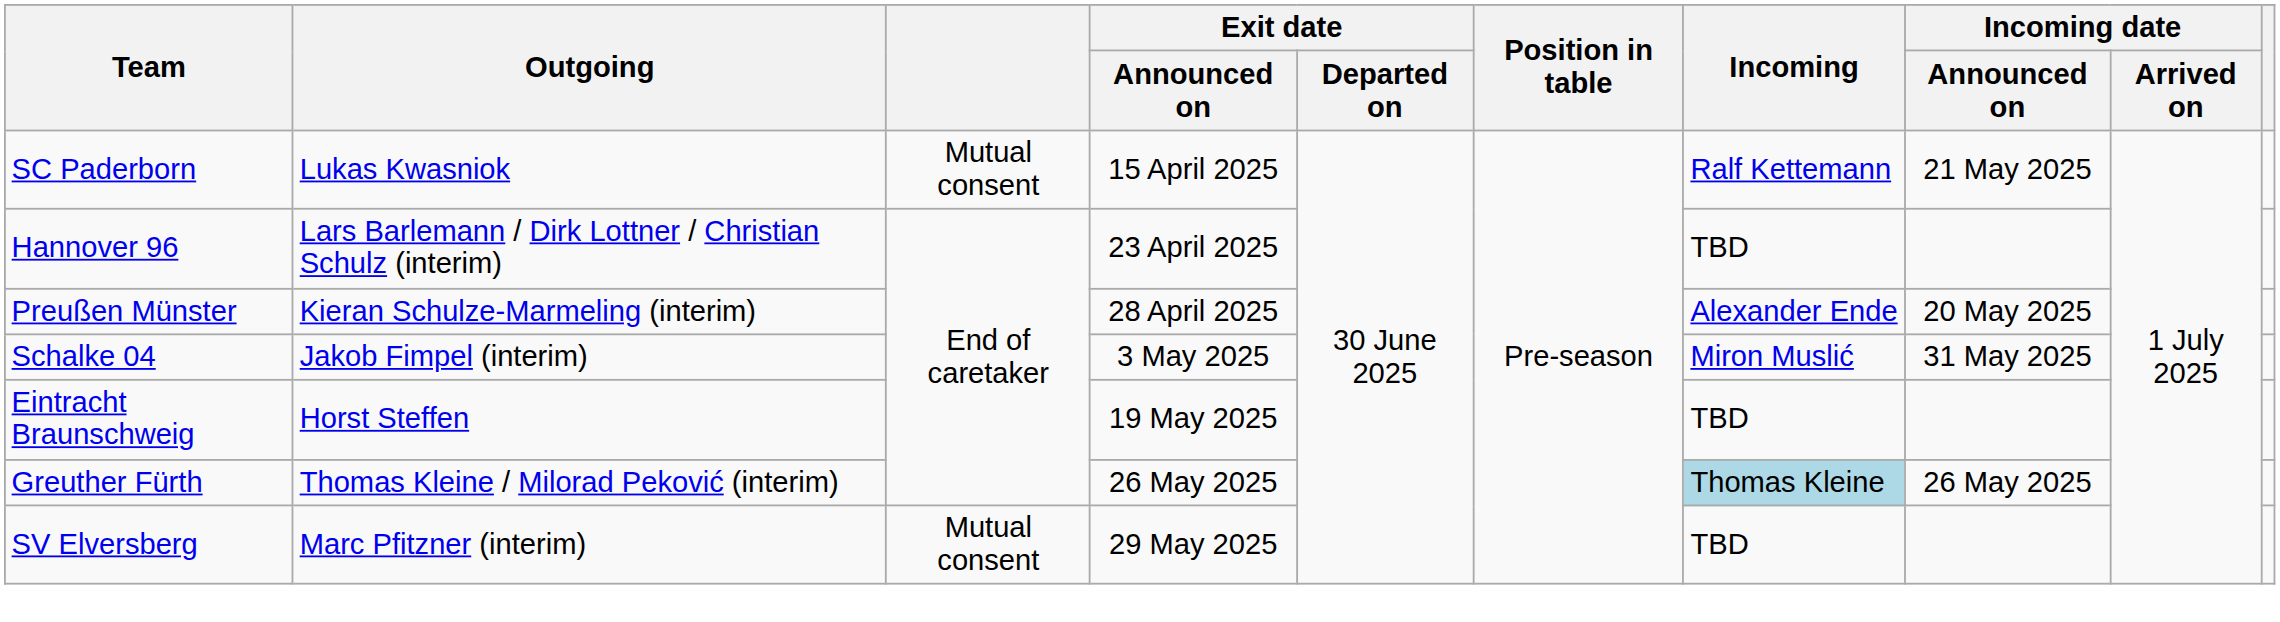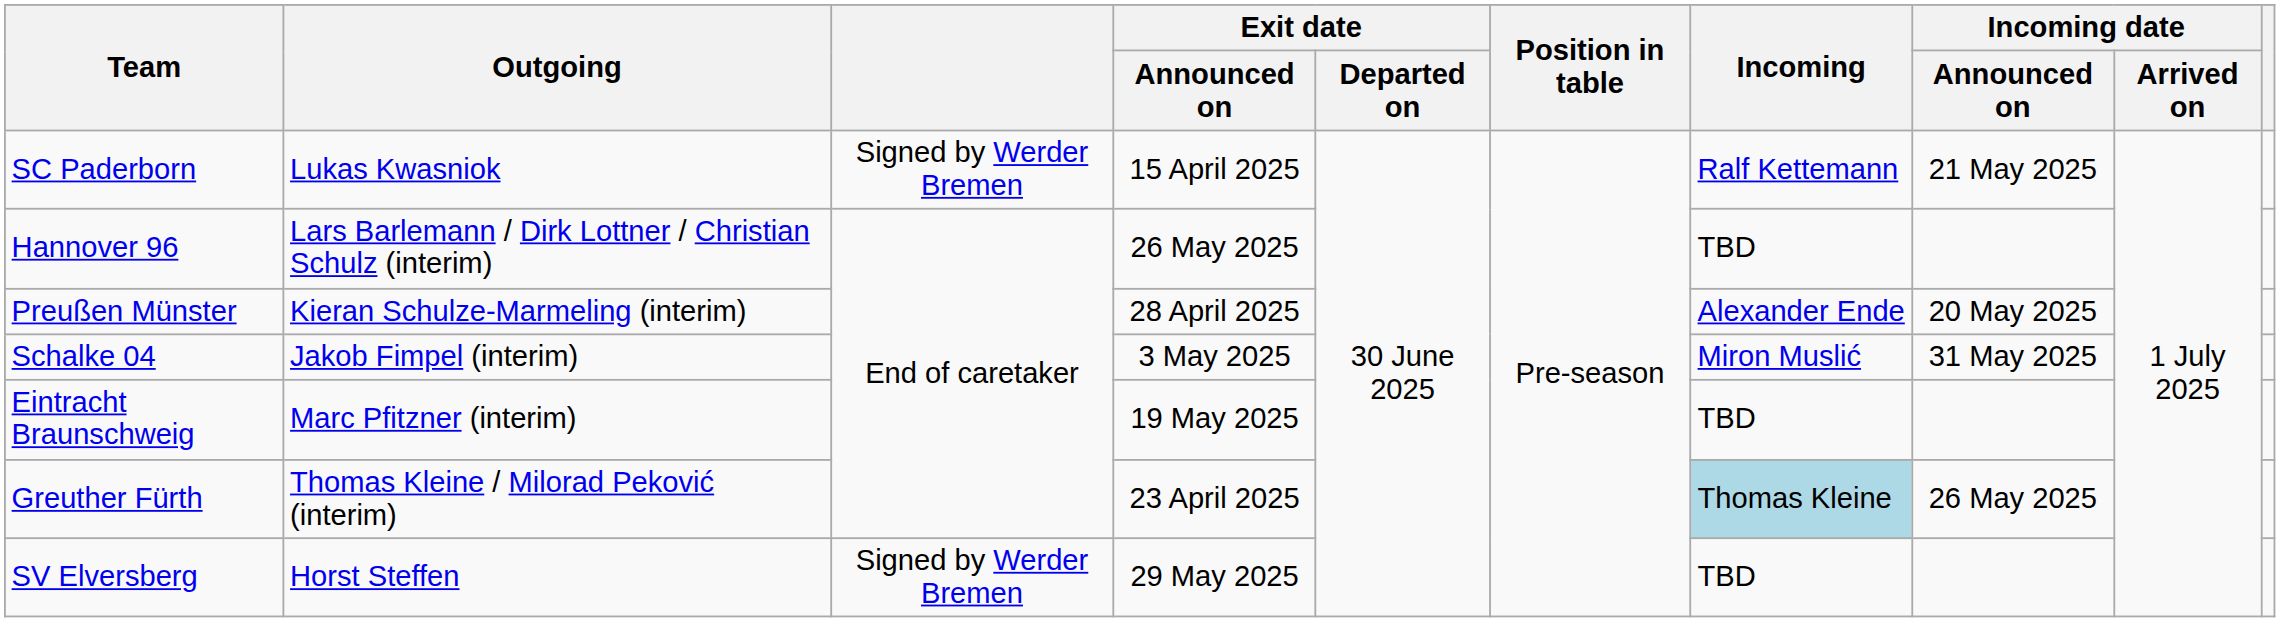SC Paderborn | column 3: Mutual consent -> Signed by Werder Bremen
Hannover 96 | Exit date / Announced on: 23 April 2025 -> 26 May 2025
Eintracht Braunschweig | Outgoing: Horst Steffen -> Marc Pfitzner (interim)
Greuther Fürth | Exit date / Announced on: 26 May 2025 -> 23 April 2025
SV Elversberg | Outgoing: Marc Pfitzner (interim) -> Horst Steffen
SV Elversberg | column 3: Mutual consent -> Signed by Werder Bremen
